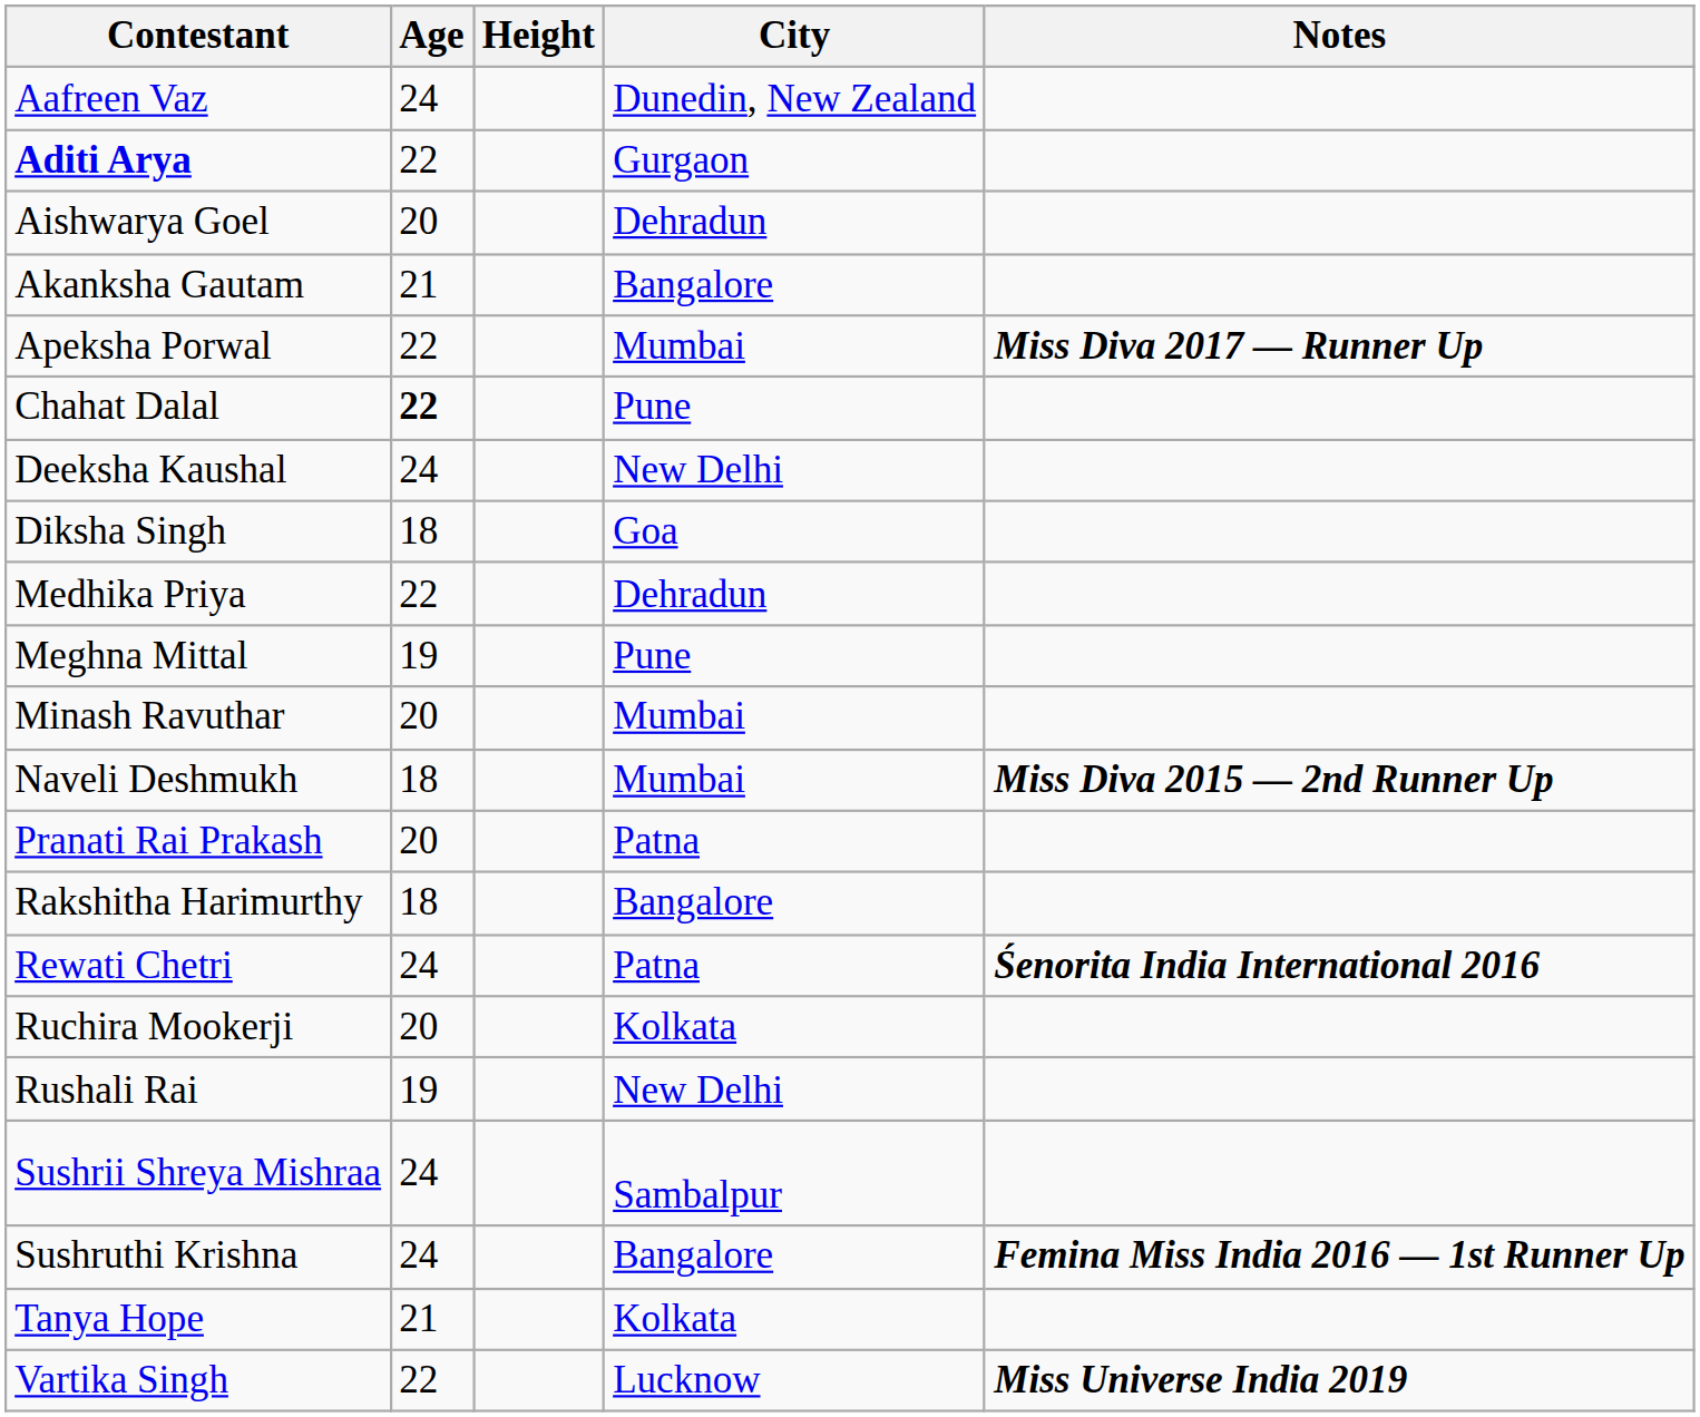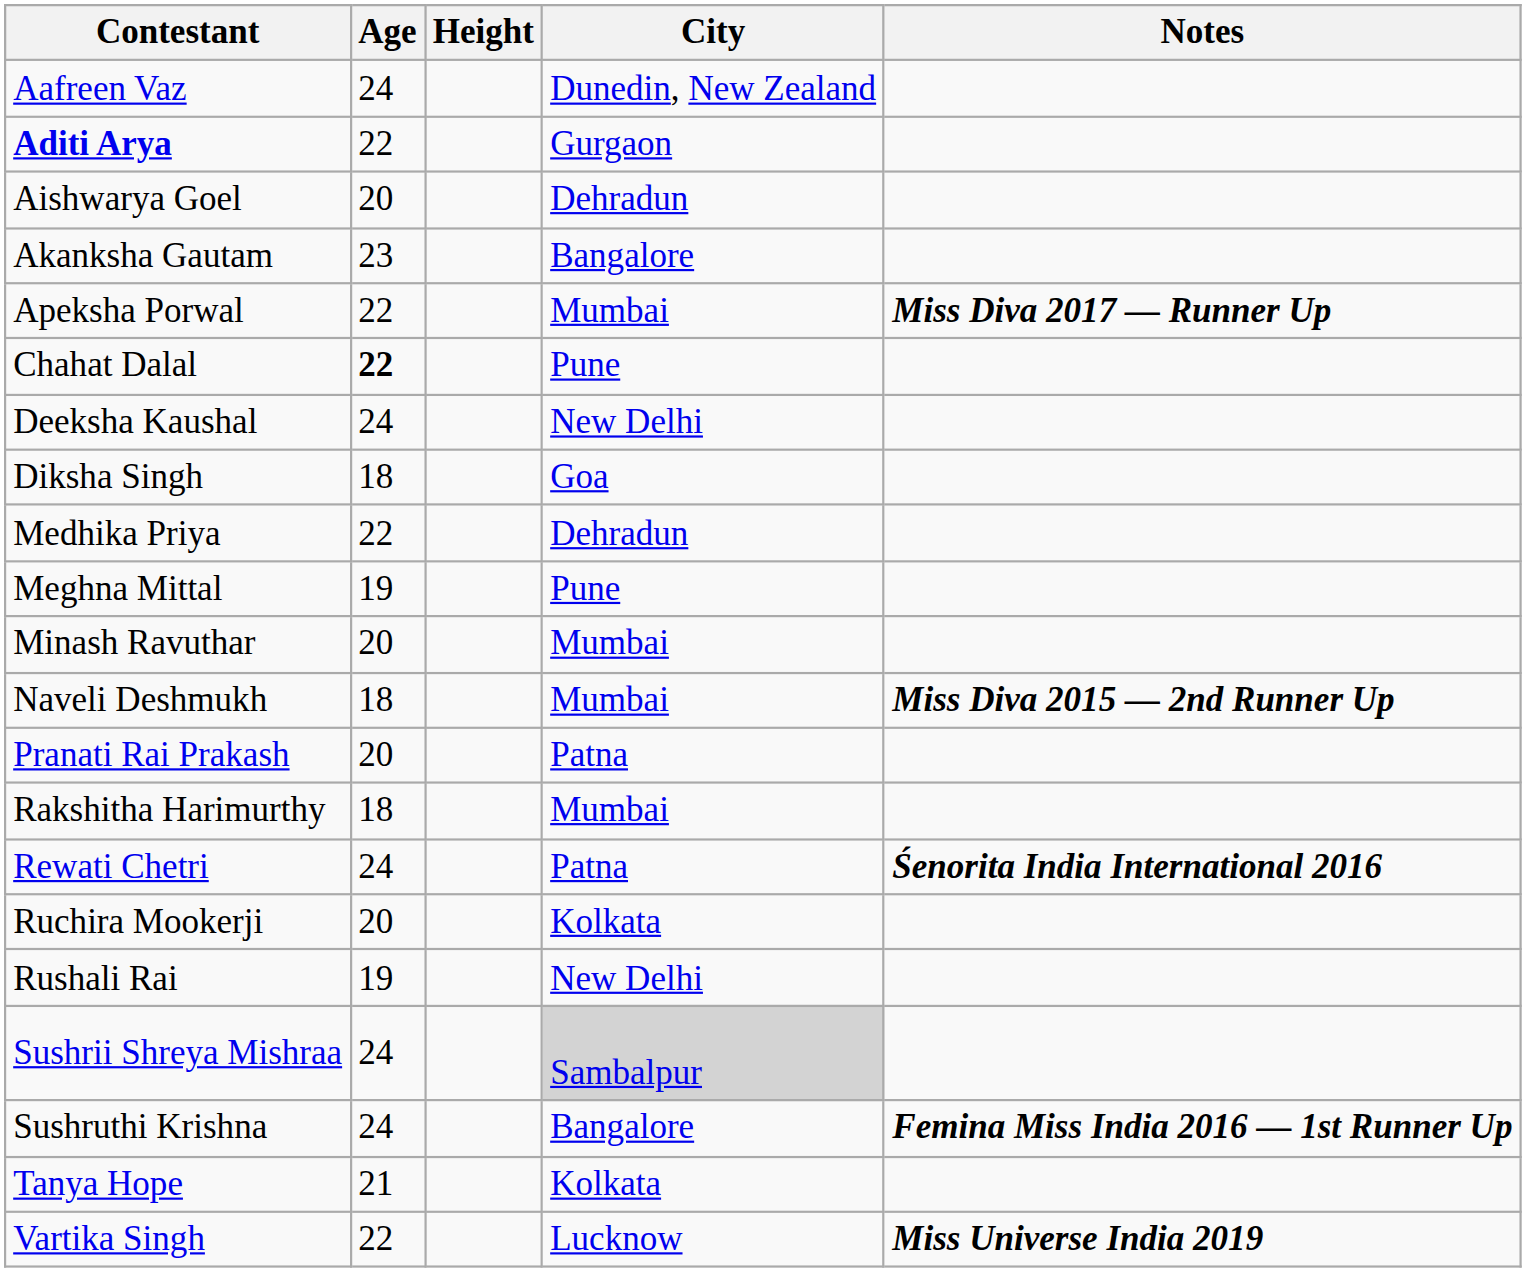Akanksha Gautam | Age: 21 -> 23
Rakshitha Harimurthy | City: Bangalore -> Mumbai
Sushrii Shreya Mishraa | City: no background -> lightgrey background
